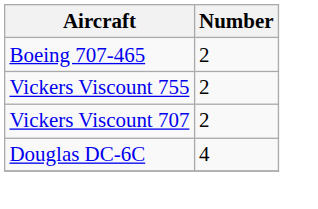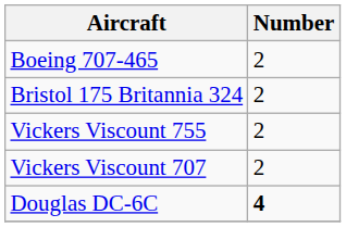+ row: Bristol 175 Britannia 324 | 2
Douglas DC-6C | Number: normal -> bold
